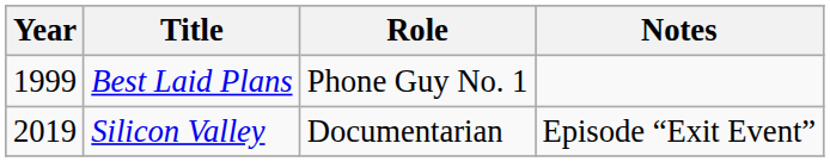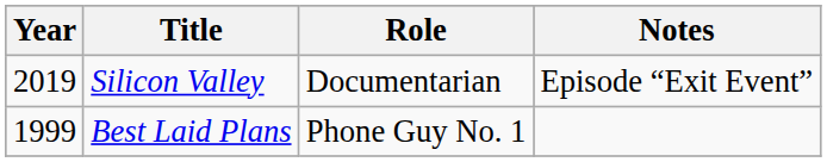rows swapped: Best Laid Plans <-> Silicon Valley
